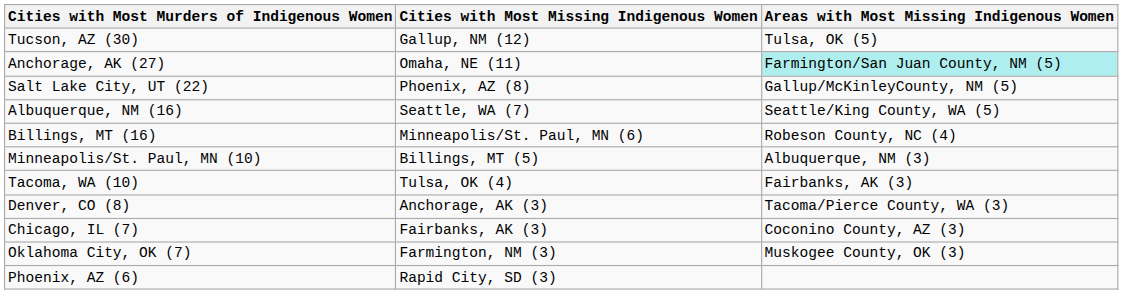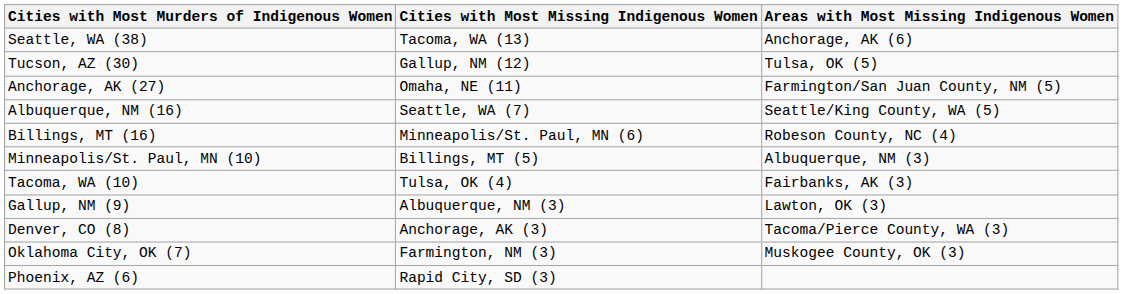+ row: Seattle, WA (38) | Tacoma, WA (13) | Anchorage, AK (6)
Anchorage, AK (27) | Areas with Most Missing Indigenous Women: paleturquoise background -> no background
- row: Salt Lake City, UT (22) | Phoenix, AZ (8) | Gallup/McKinleyCounty, NM (5)
+ row: Gallup, NM (9) | Albuquerque, NM (3) | Lawton, OK (3)
- row: Chicago, IL (7) | Fairbanks, AK (3) | Coconino County, AZ (3)
